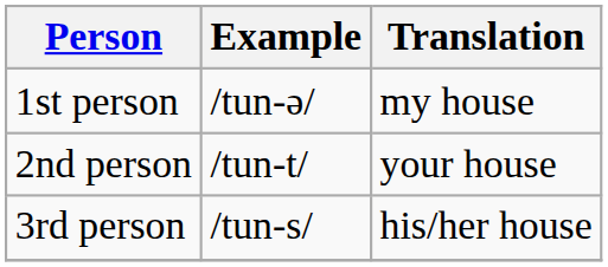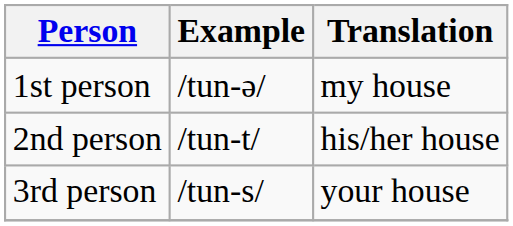2nd person | Translation: your house -> his/her house
3rd person | Translation: his/her house -> your house
